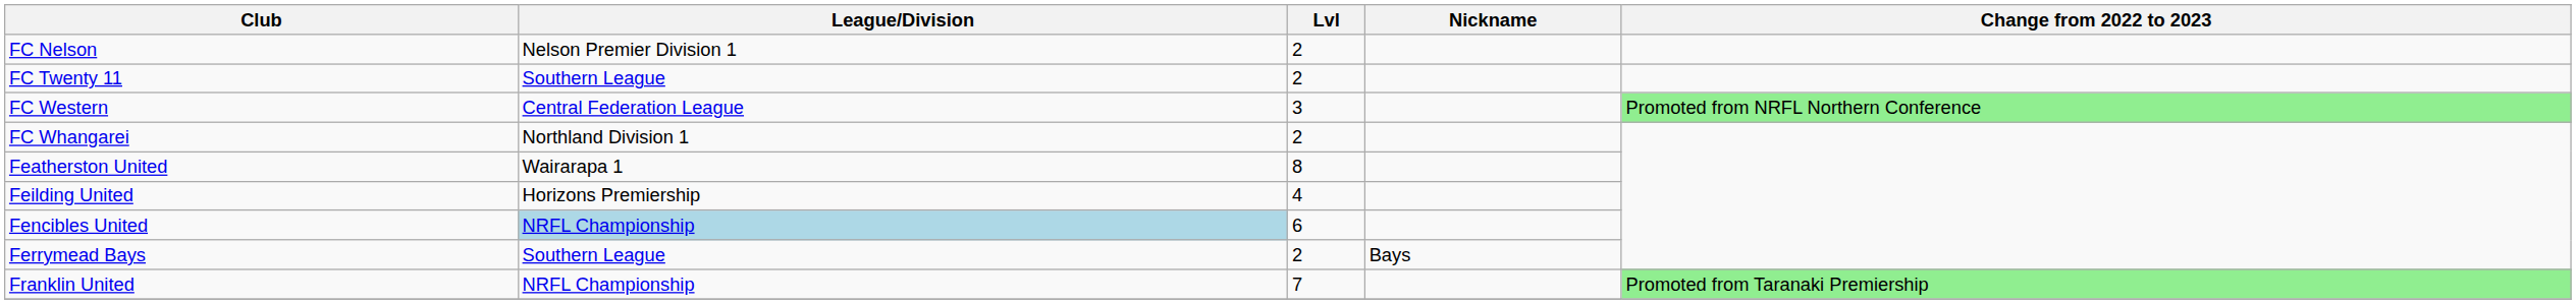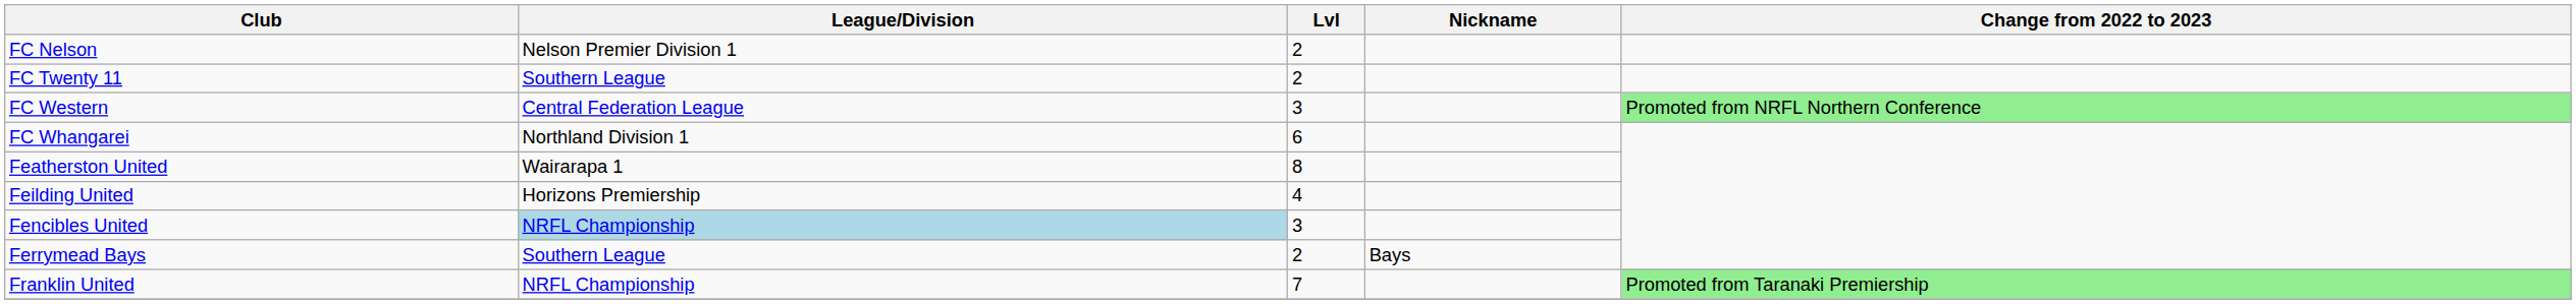FC Whangarei | Lvl: 2 -> 6
Fencibles United | Lvl: 6 -> 3
